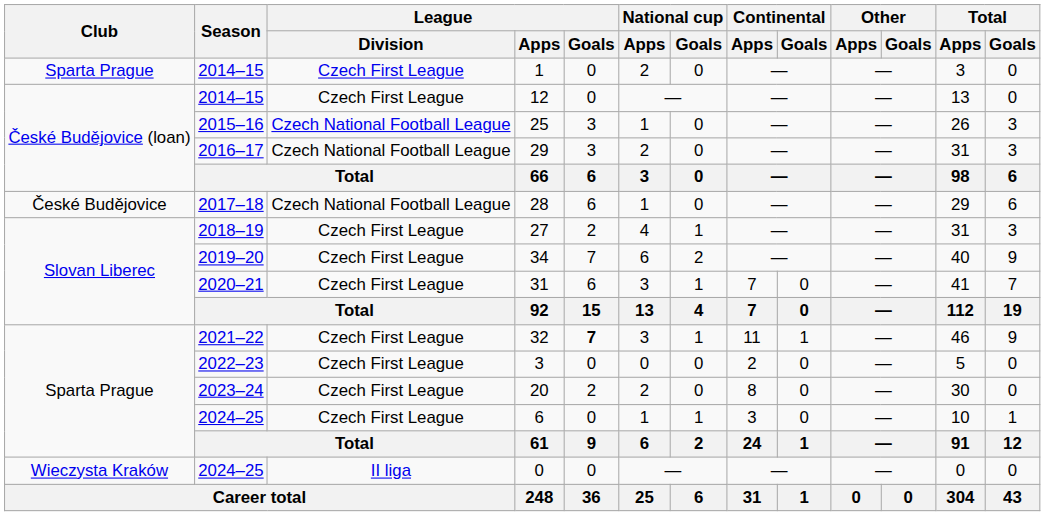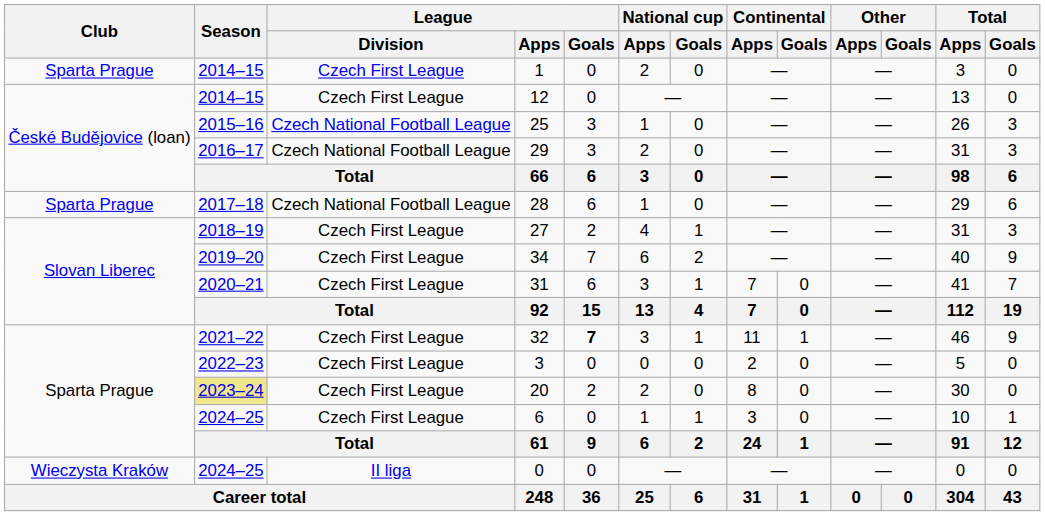28 | Club: České Budějovice -> Sparta Prague
20 | Season: no background -> khaki background
